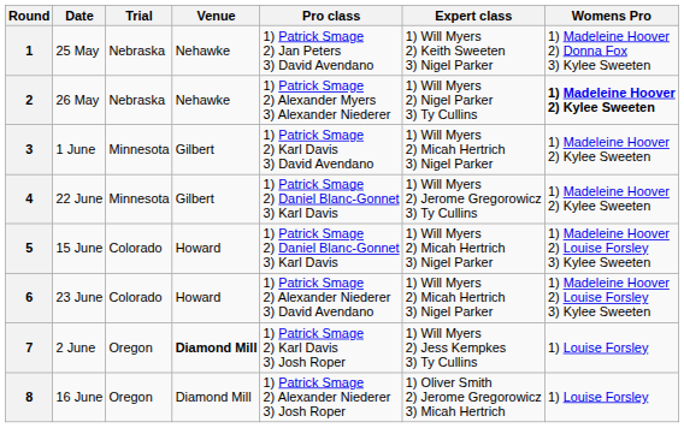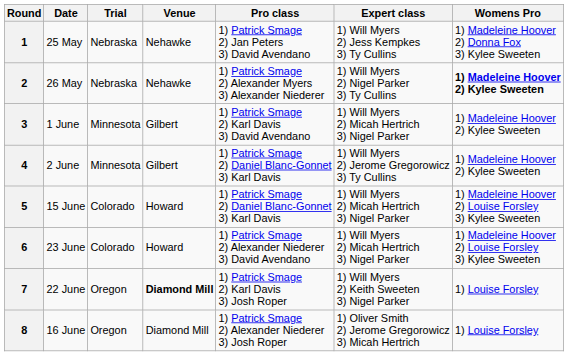1 | Expert class: 1) Will Myers 2) Keith Sweeten 3) Nigel Parker -> 1) Will Myers 2) Jess Kempkes 3) Ty Cullins
4 | Date: 22 June -> 2 June
7 | Date: 2 June -> 22 June
7 | Expert class: 1) Will Myers 2) Jess Kempkes 3) Ty Cullins -> 1) Will Myers 2) Keith Sweeten 3) Nigel Parker
